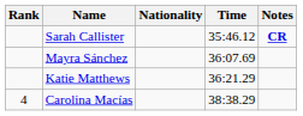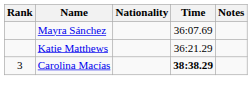- row: Sarah Callister | 35:46.12 | CR
Carolina Macías | Rank: 4 -> 3
Carolina Macías | Time: normal -> bold
